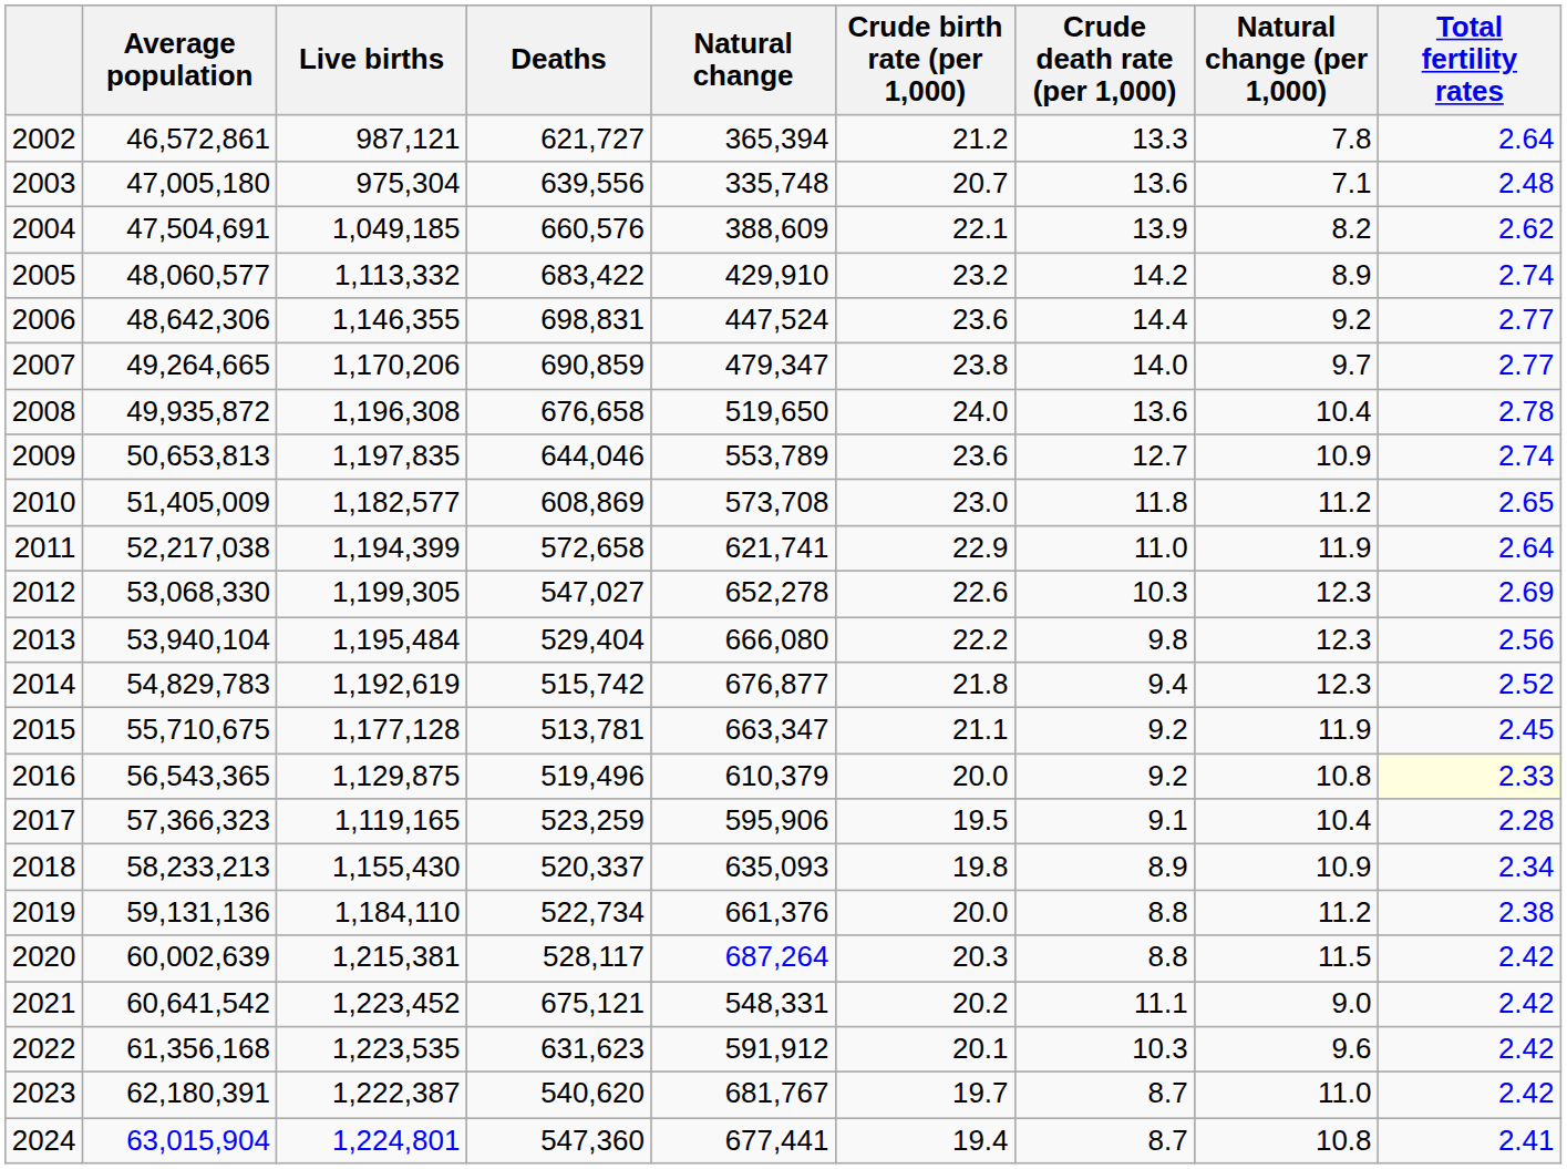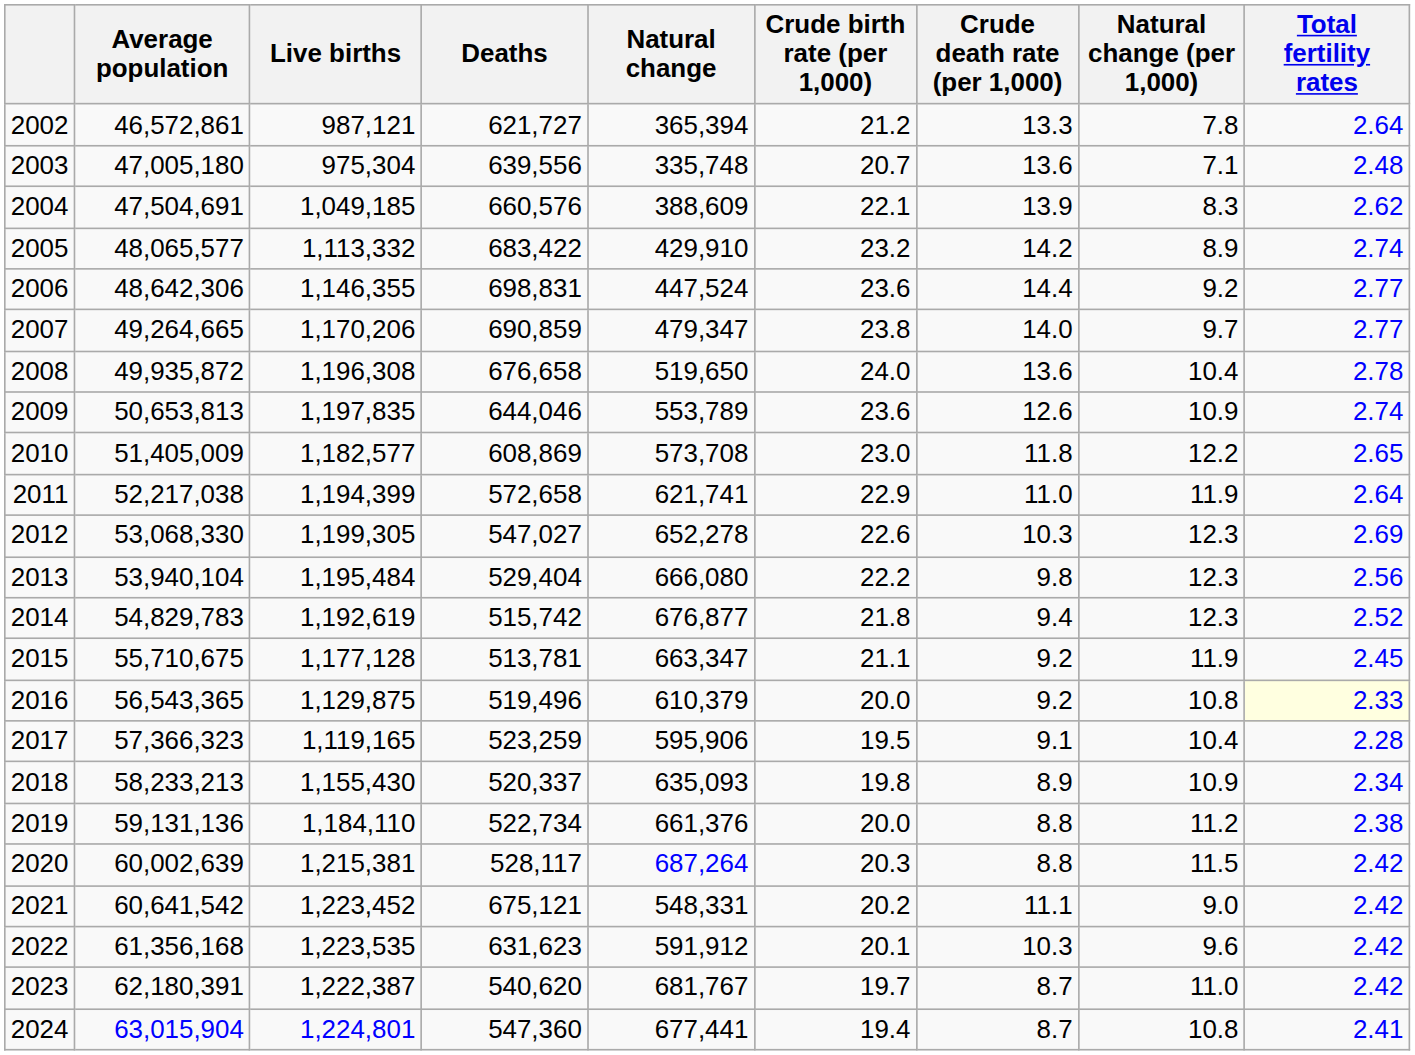2004 | Natural change (per 1,000): 8.2 -> 8.3
2005 | Average population: 48,060,577 -> 48,065,577
2009 | Crude death rate (per 1,000): 12.7 -> 12.6
2010 | Natural change (per 1,000): 11.2 -> 12.2
